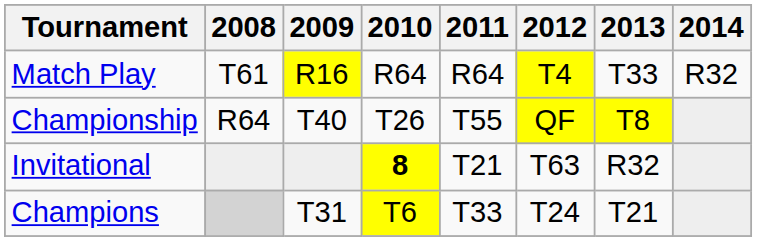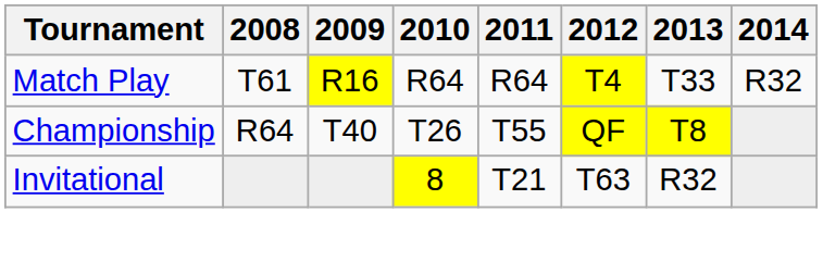Invitational | 2010: bold -> normal
- row: Champions | T31 | T6 | T33 | T24 | T21
